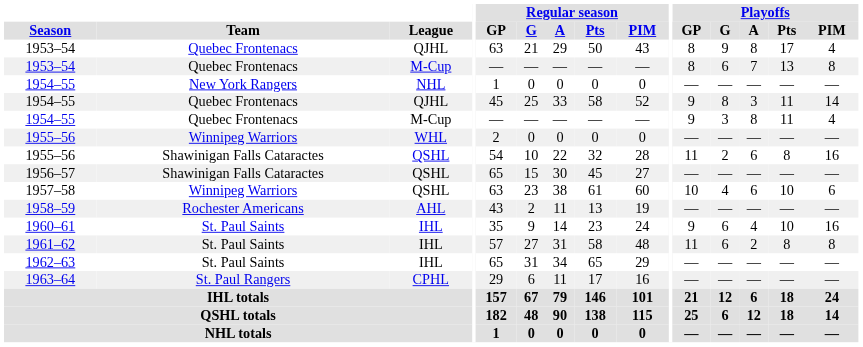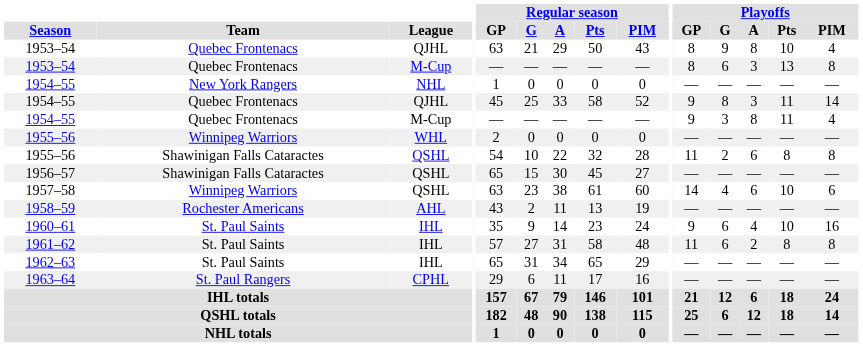1953–54 / QJHL | Playoffs / Pts: 17 -> 10
1953–54 / M-Cup | Playoffs / A: 7 -> 3
1955–56 / QSHL | Playoffs / PIM: 16 -> 8
1957–58 | Playoffs / GP: 10 -> 14
